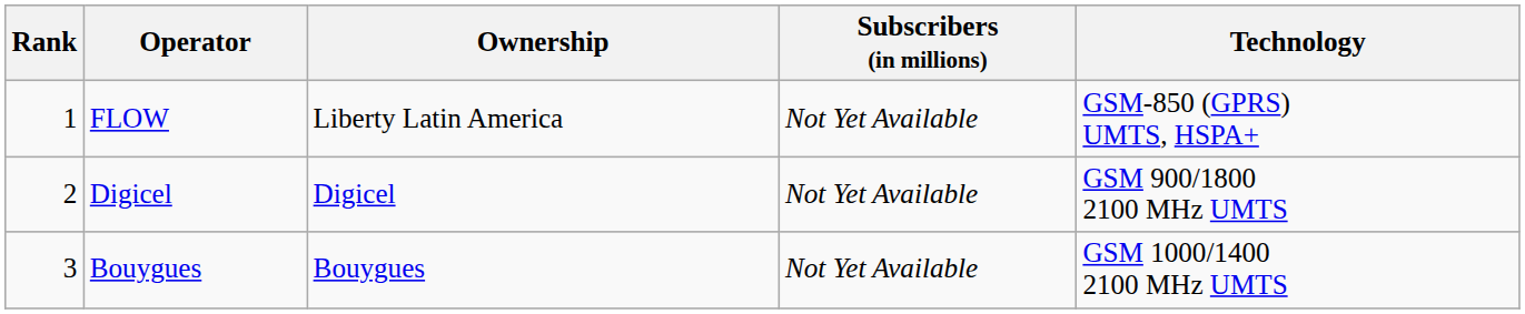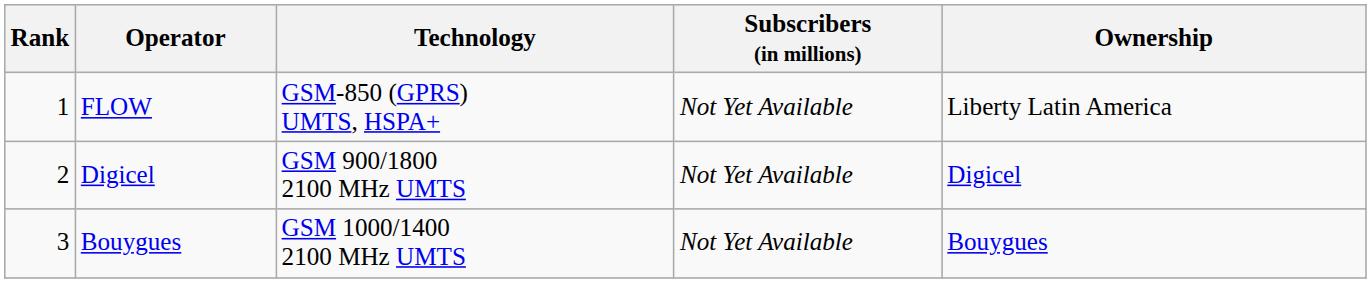columns swapped: Technology <-> Ownership
